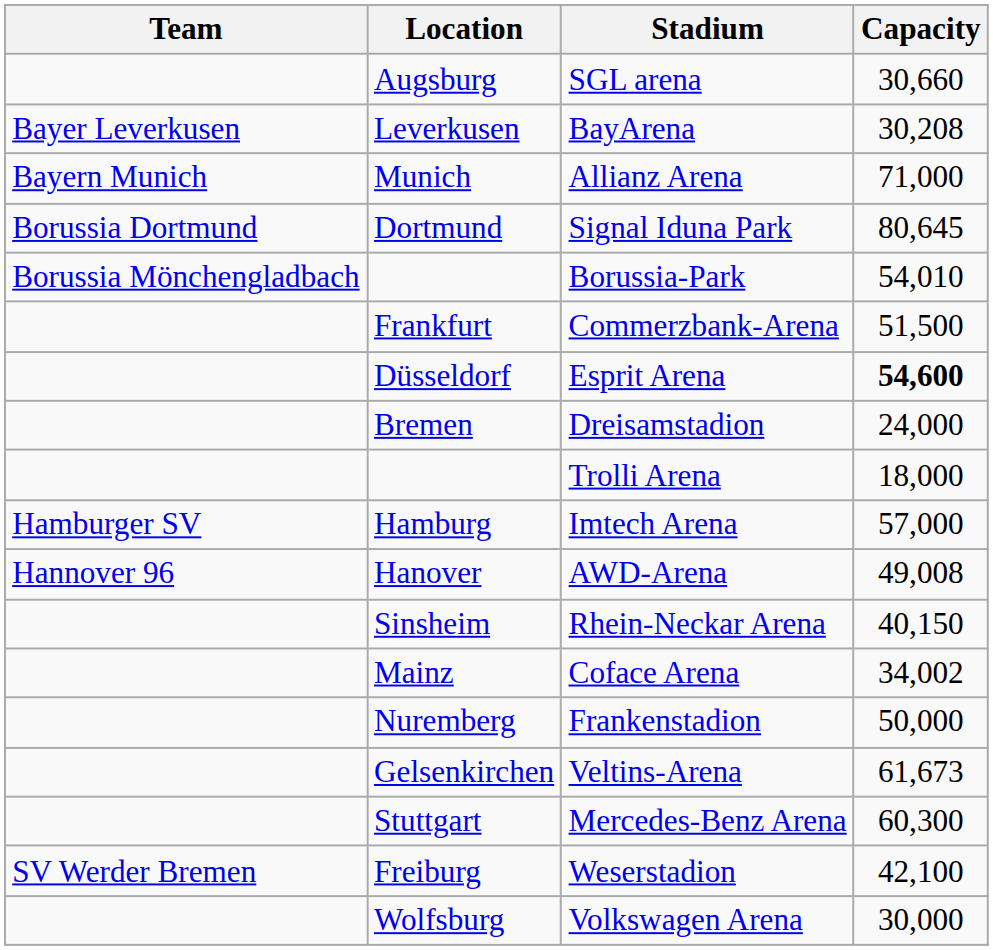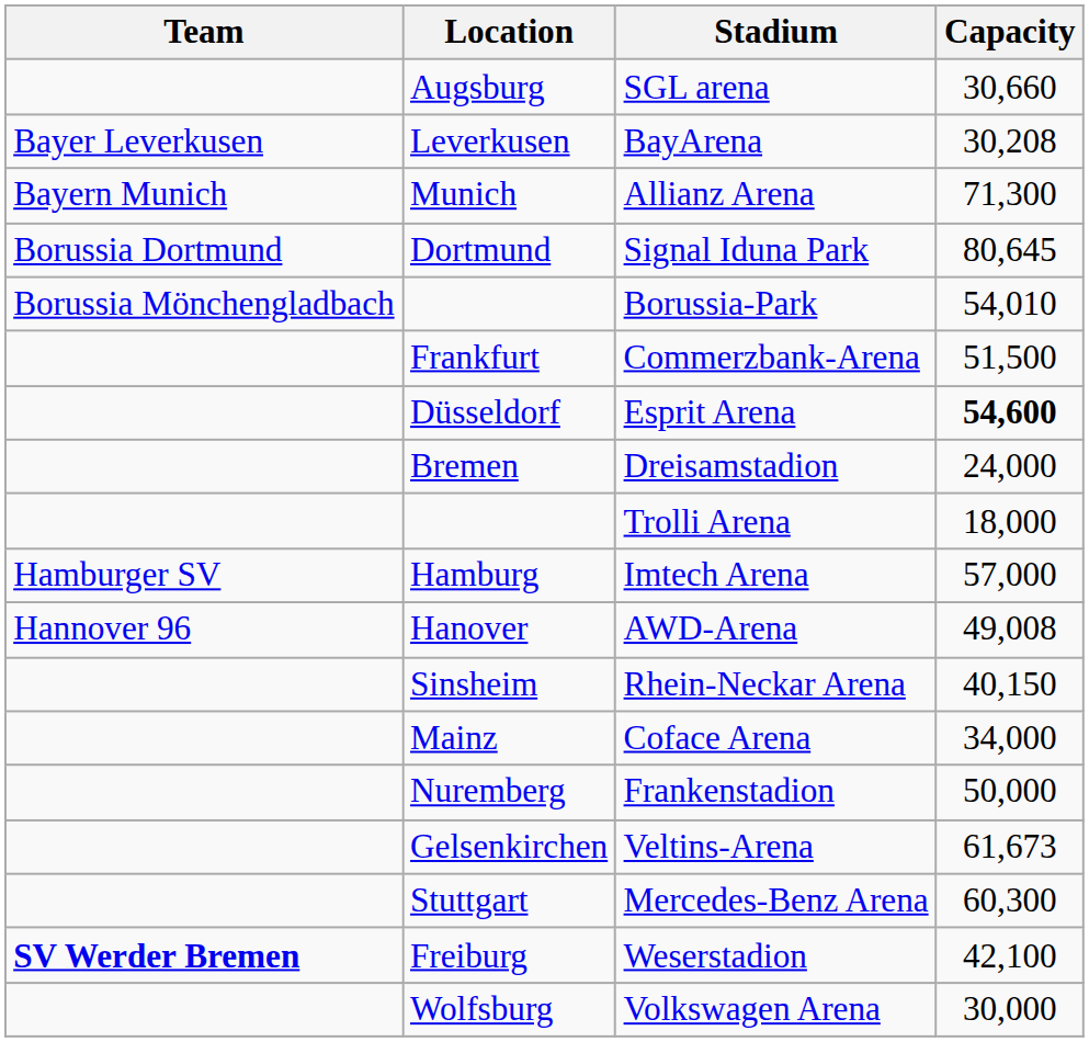Allianz Arena | Capacity: 71,000 -> 71,300
Coface Arena | Capacity: 34,002 -> 34,000
Weserstadion | Team: normal -> bold
